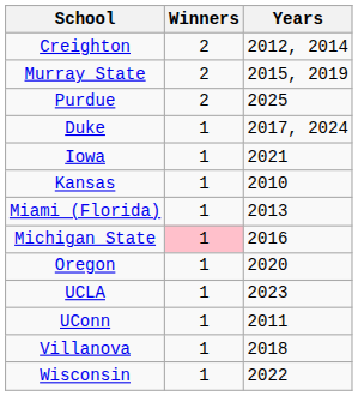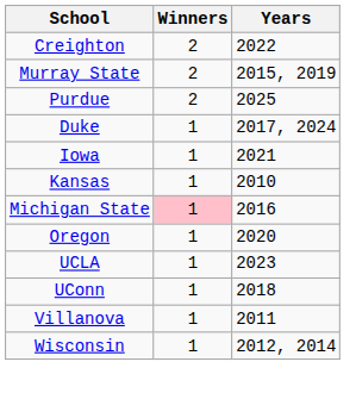Creighton | Years: 2012, 2014 -> 2022
- row: Miami (Florida) | 1 | 2013
UConn | Years: 2011 -> 2018
Villanova | Years: 2018 -> 2011
Wisconsin | Years: 2022 -> 2012, 2014
